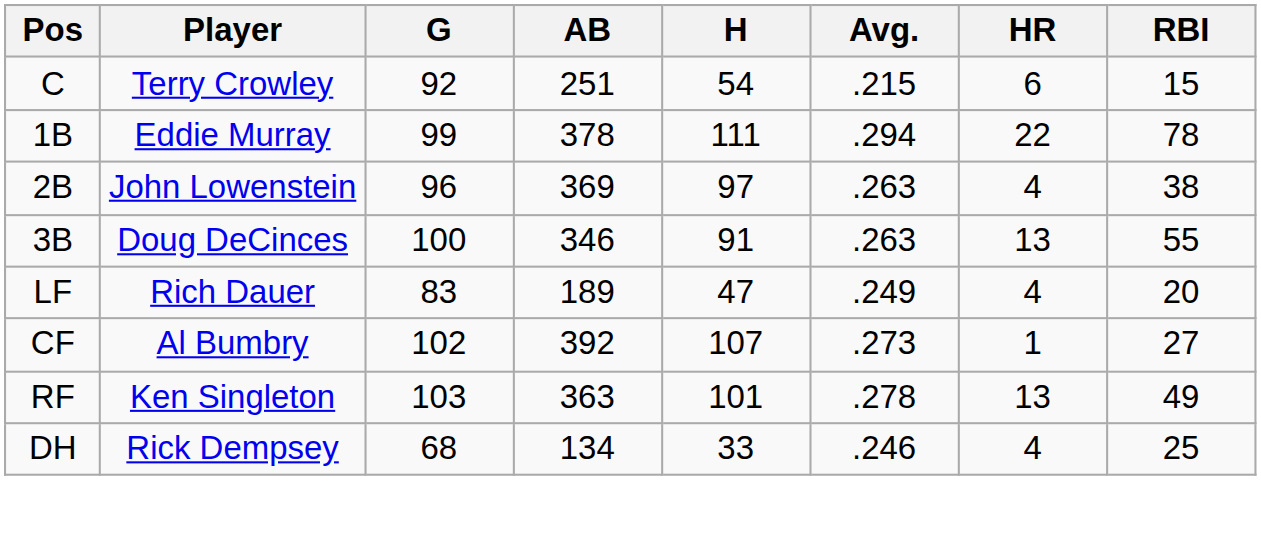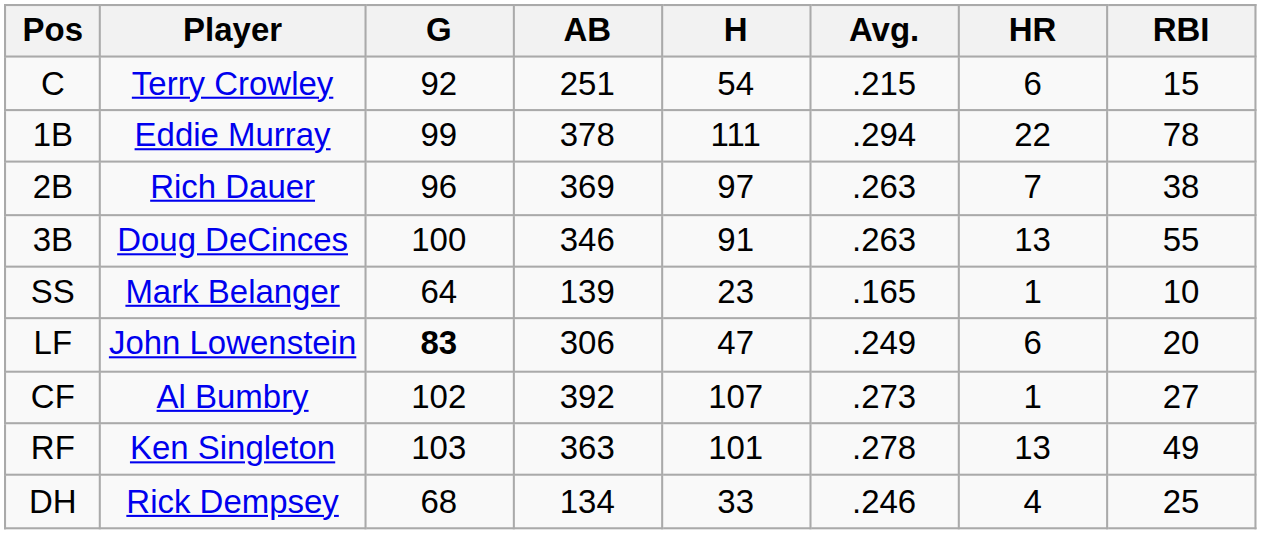2B | Player: John Lowenstein -> Rich Dauer
2B | HR: 4 -> 7
+ row: SS | Mark Belanger | 64 | 139 | 23 | .165 | 1 | 10
LF | Player: Rich Dauer -> John Lowenstein
LF | G: normal -> bold
LF | AB: 189 -> 306
LF | HR: 4 -> 6
